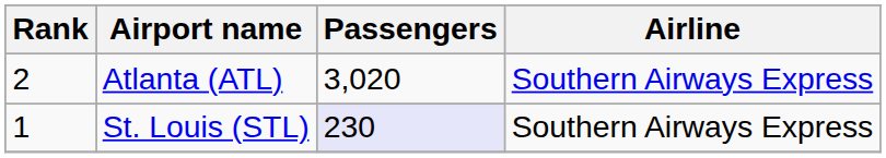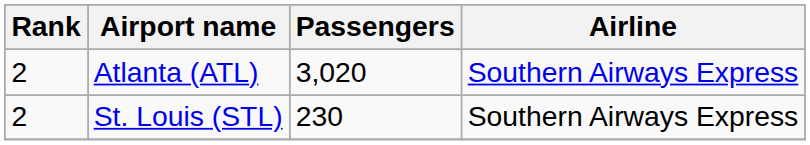St. Louis (STL) | Rank: 1 -> 2
St. Louis (STL) | Passengers: lavender background -> no background
